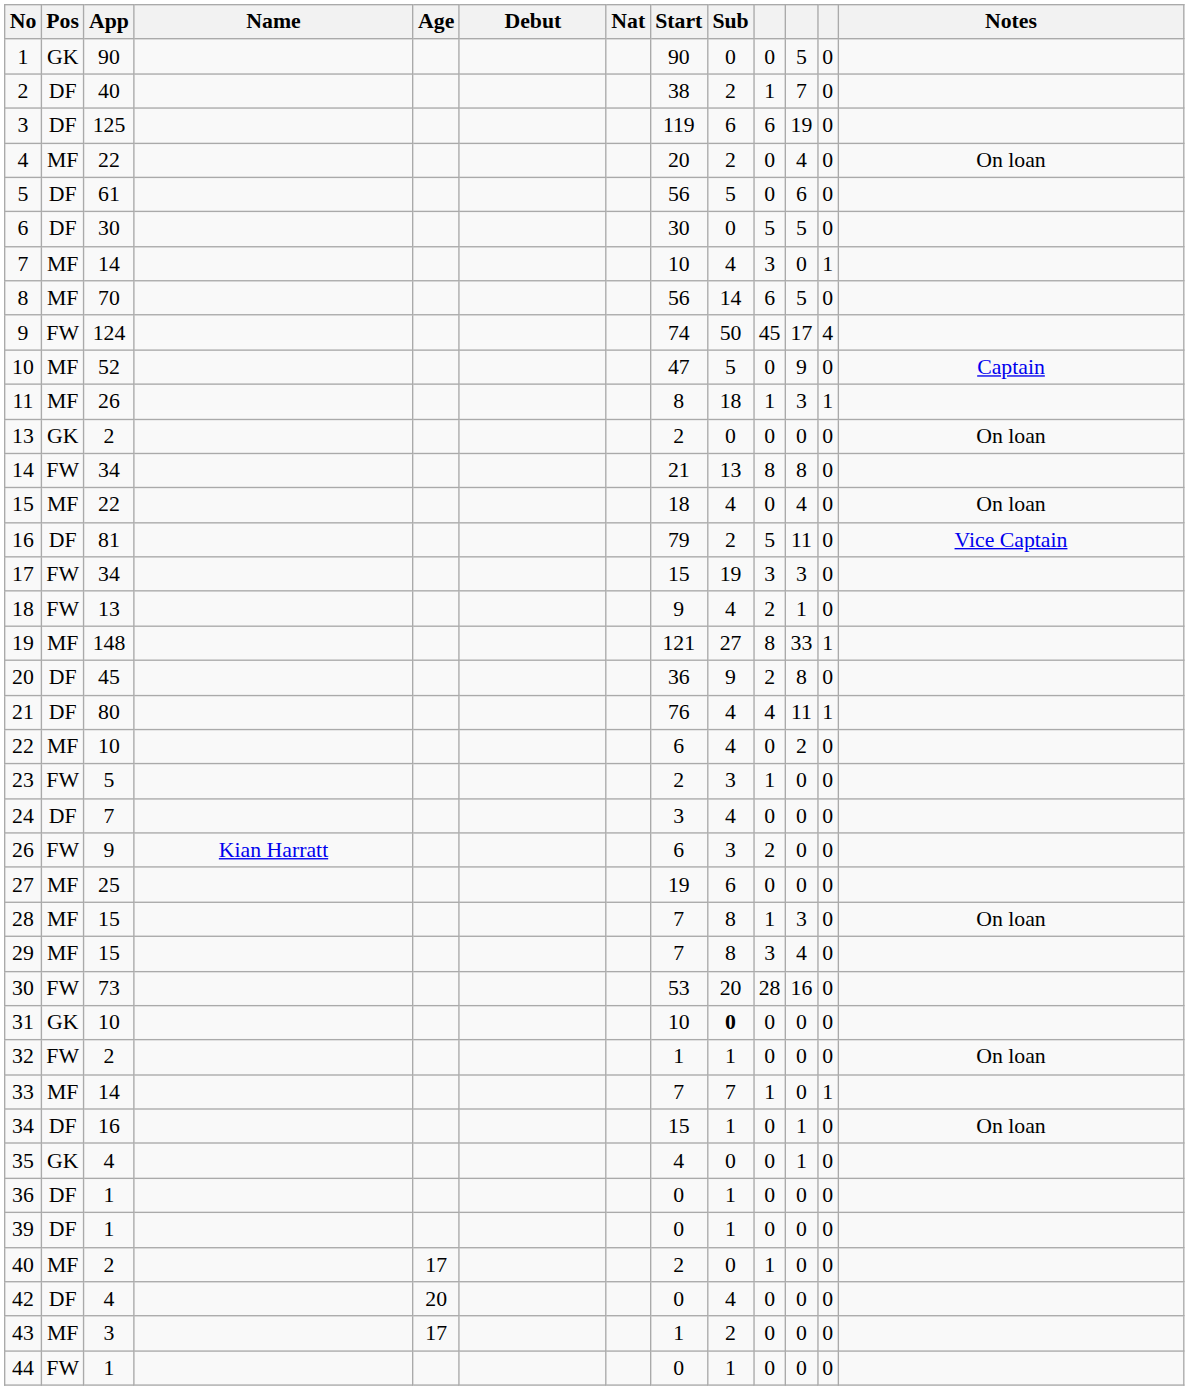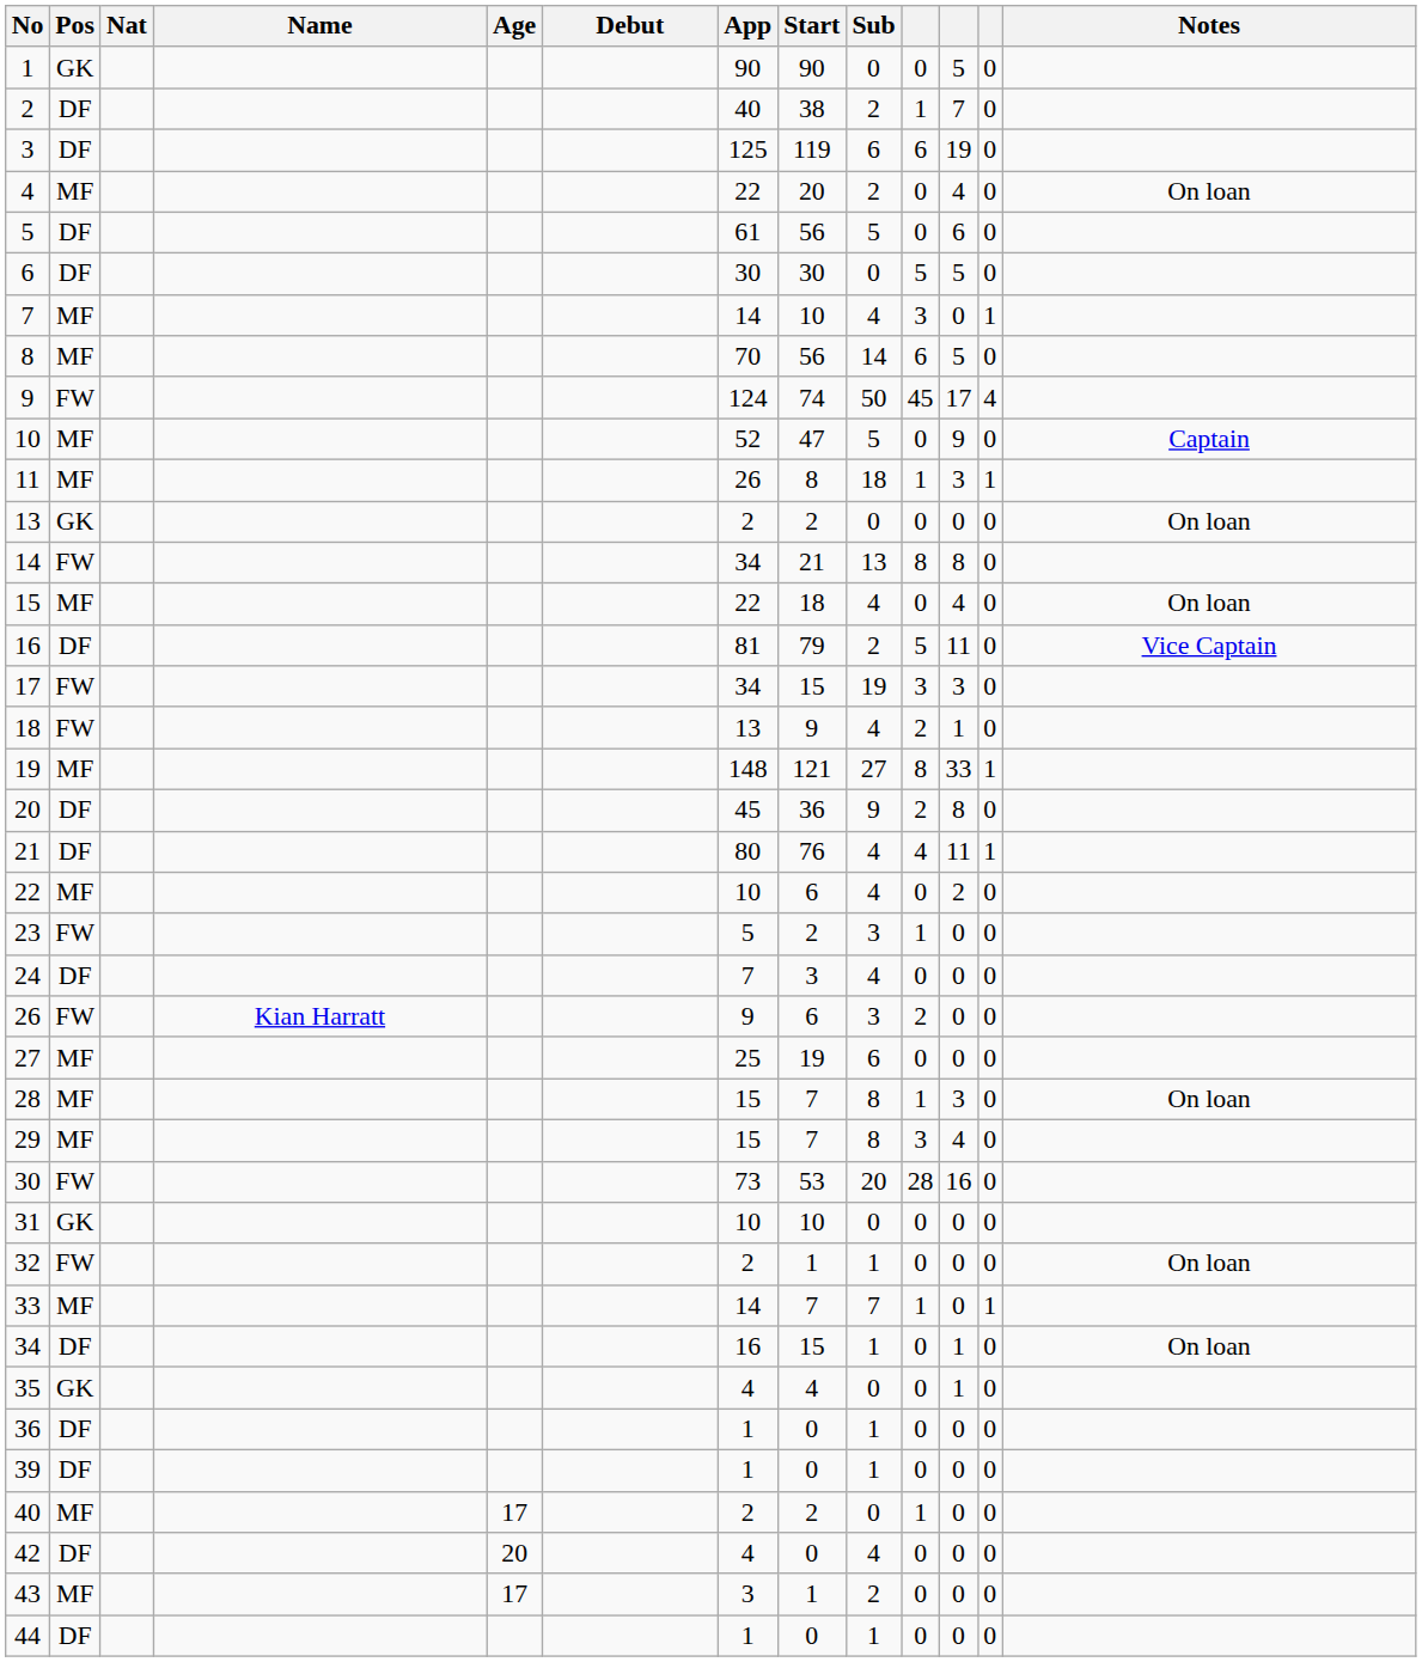columns swapped: Nat <-> App
31 | Sub: bold -> normal
44 | Pos: FW -> DF
